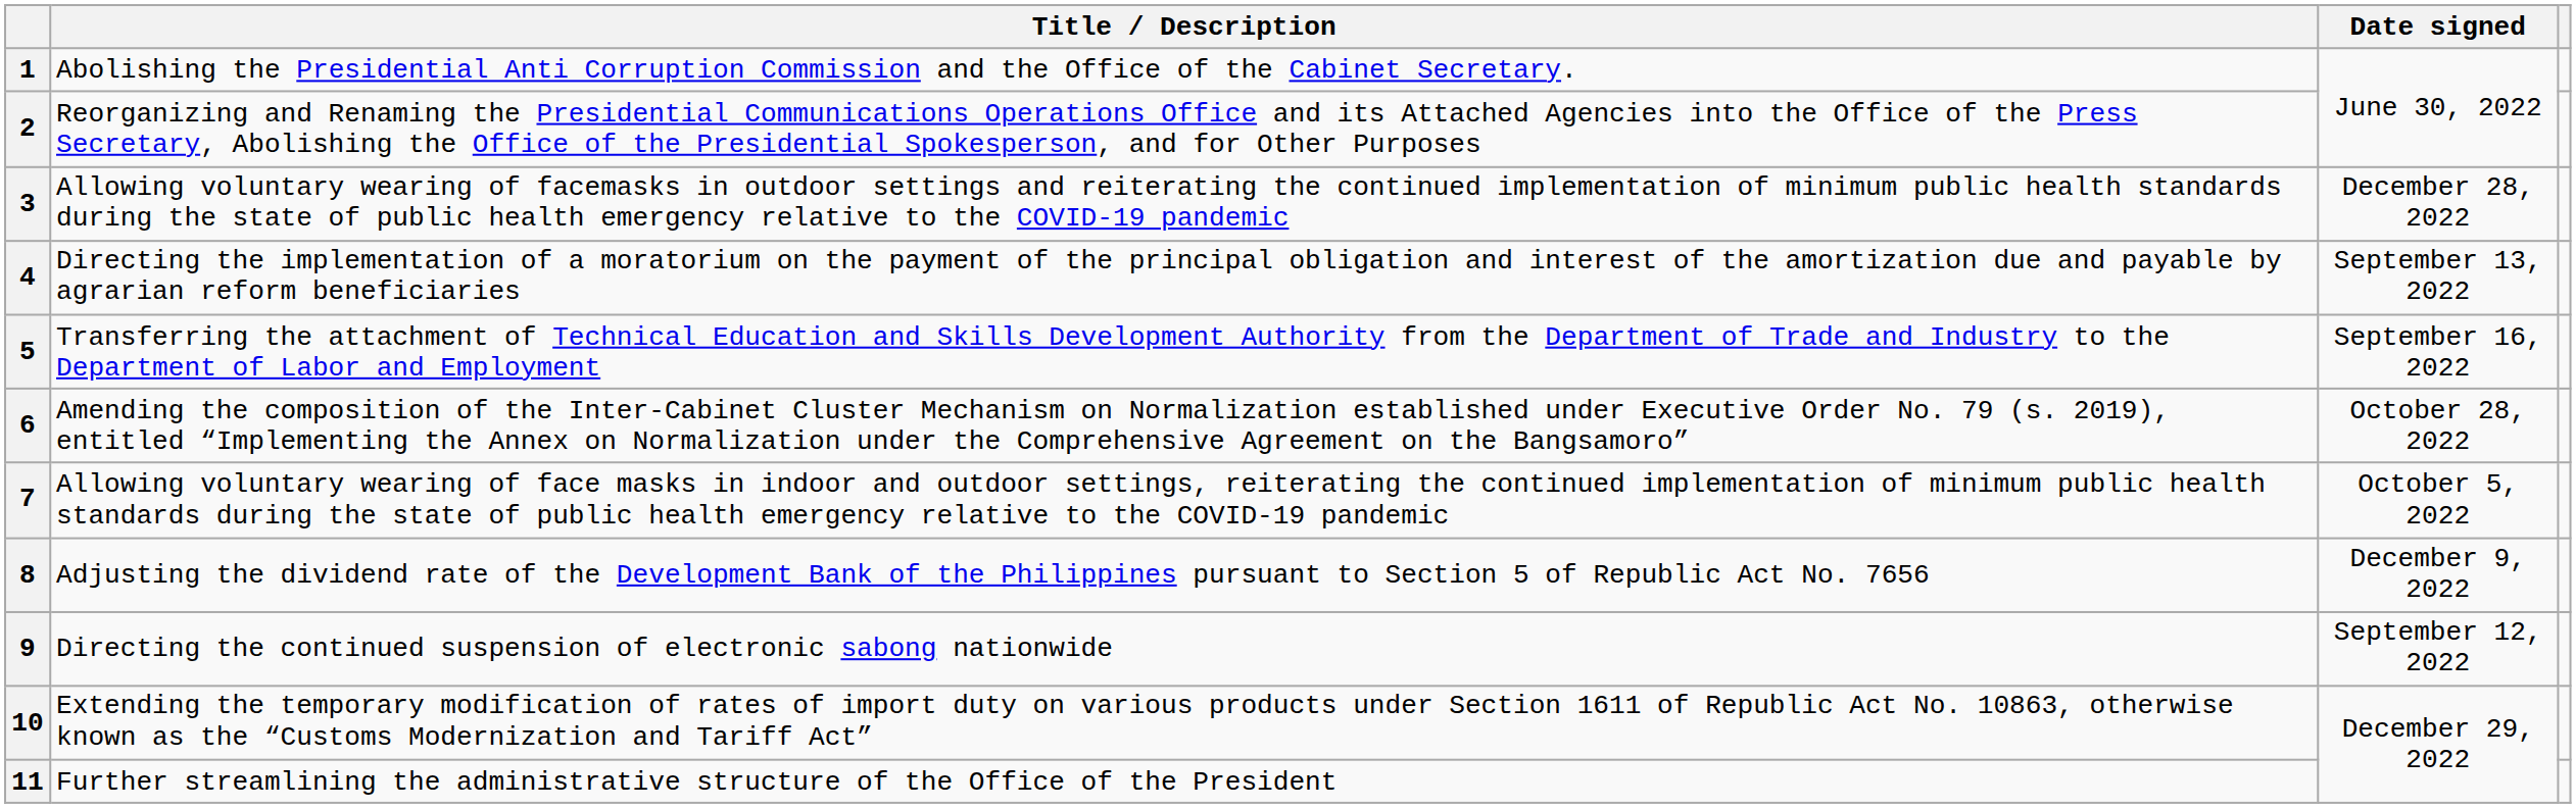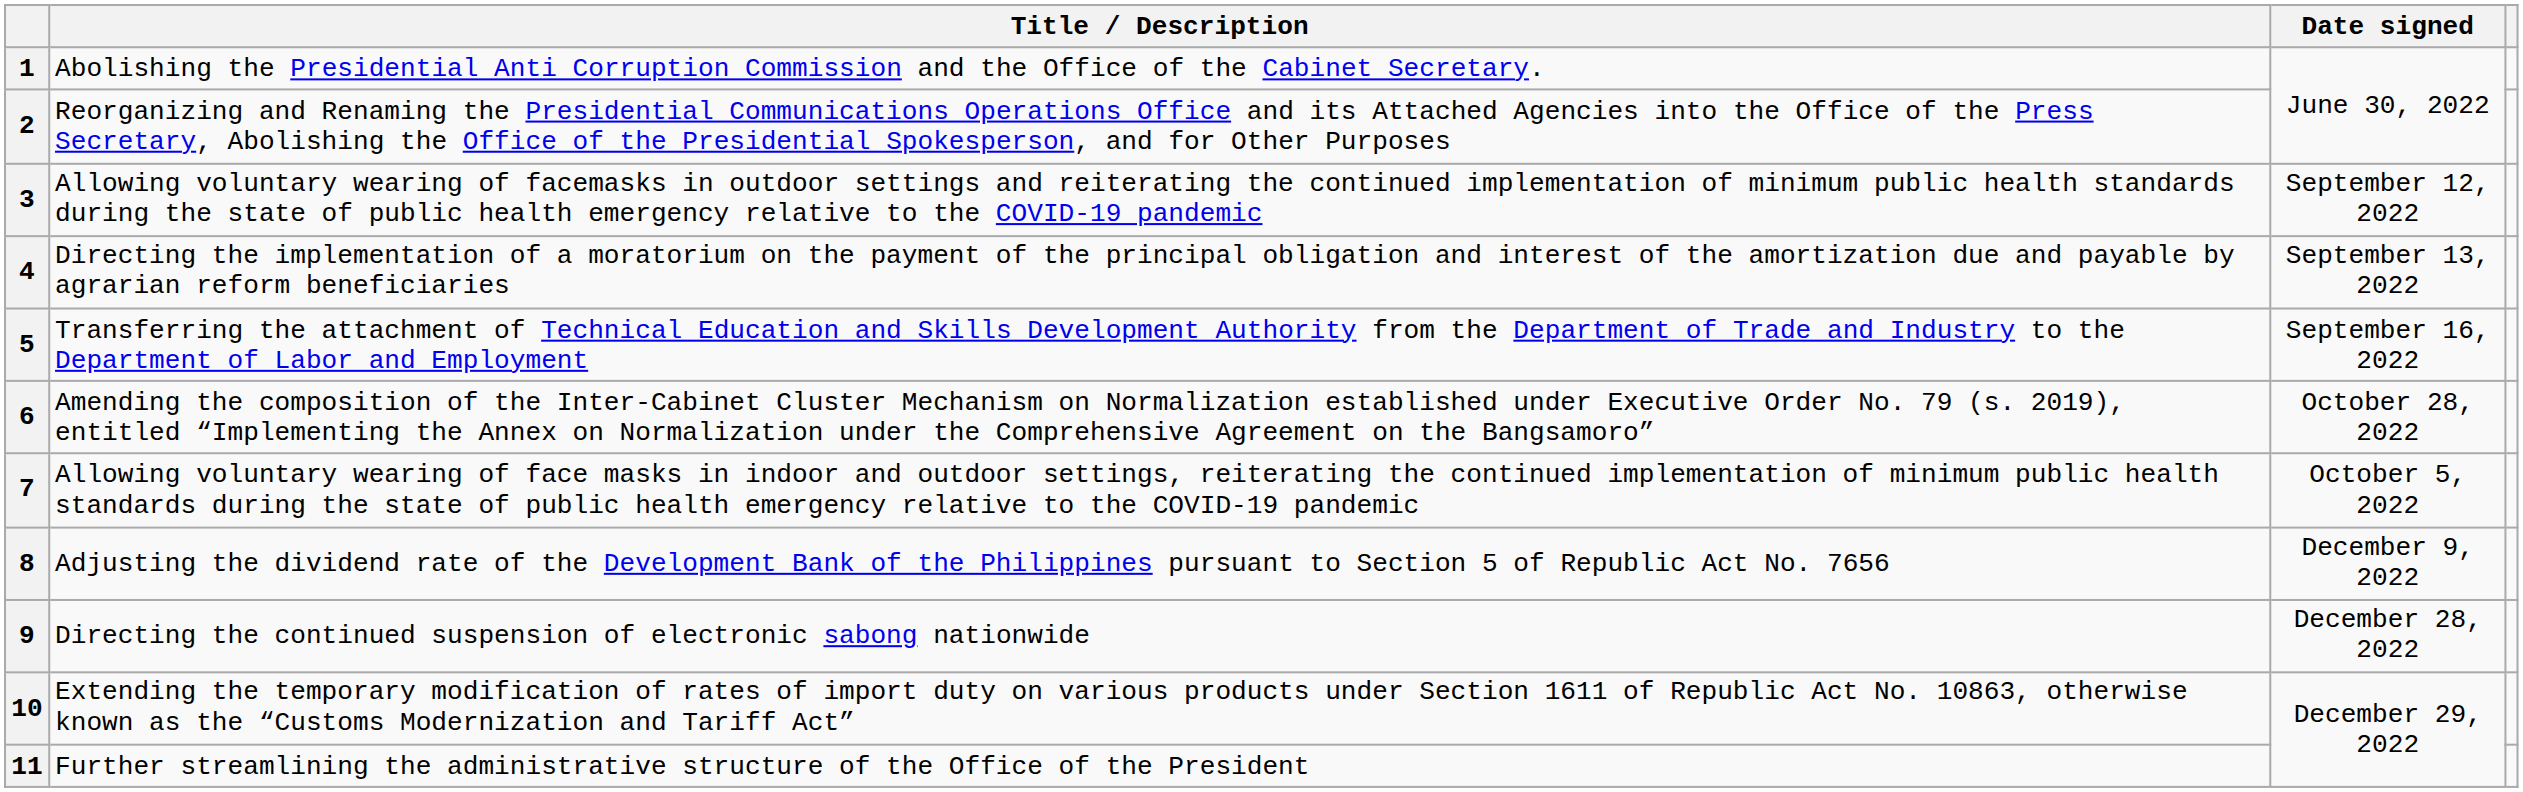3 | Date signed: December 28, 2022 -> September 12, 2022
9 | Date signed: September 12, 2022 -> December 28, 2022
